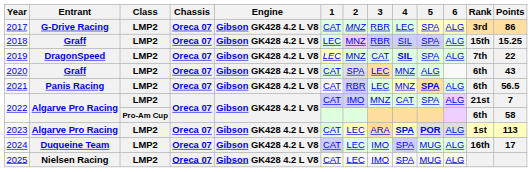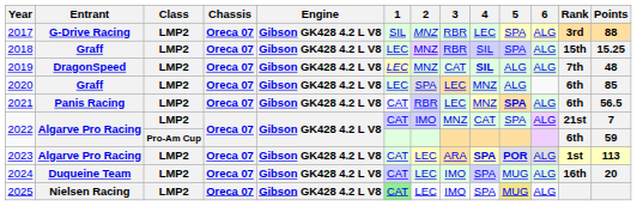2017 | 1: CAT -> SIL
2017 | Points: 86 -> 88
2019 | 5: SPA -> ALG
2019 | Points: 22 -> 48
2020 | 1: CAT -> LEC
2020 | Points: 43 -> 85
2022 / Pro-Am Cup | Points: 58 -> 59
2024 | Points: 17 -> 20
2025 | 1: no background -> lightgreen background
2025 | 5: no background -> khaki background
